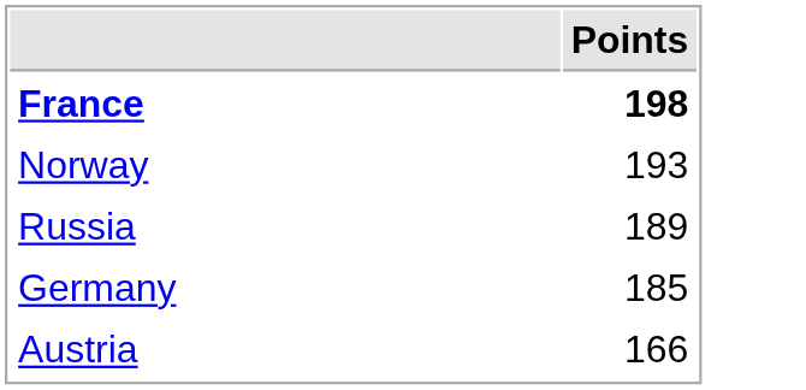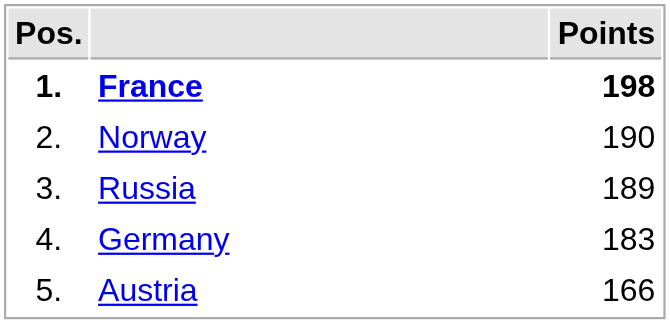+ column: Pos. | 1. | 2. | 3. | 4. | 5.
Norway | Points: 193 -> 190
Germany | Points: 185 -> 183
